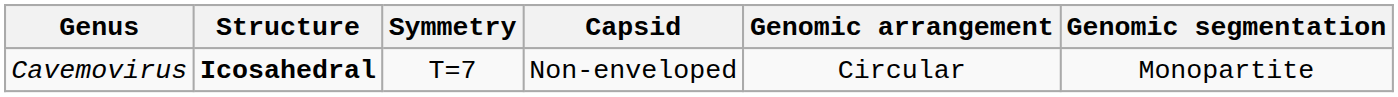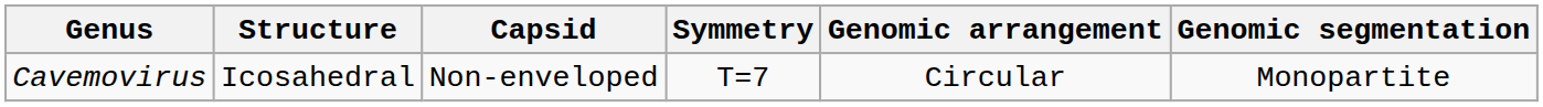columns swapped: Symmetry <-> Capsid
Cavemovirus | Structure: bold -> normal
